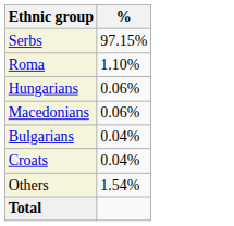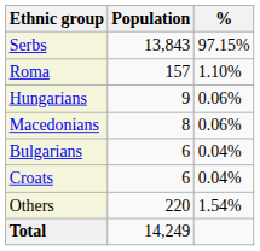+ column: Population | 13,843 | 157 | 9 | 8 | 6 | 6 | 220 | 14,249
